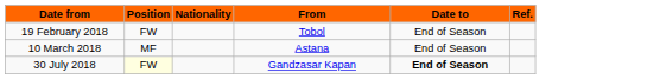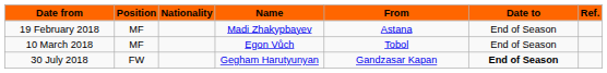+ column: Name | Madi Zhakypbayev | Egon Vůch | Gegham Harutyunyan
19 February 2018 | Position: FW -> MF
19 February 2018 | From: Tobol -> Astana
10 March 2018 | From: Astana -> Tobol
30 July 2018 | Position: lightyellow background -> no background
